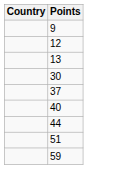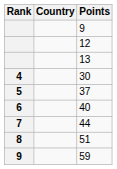+ column: Rank | 4 | 5 | 6 | 7 | 8 | 9
